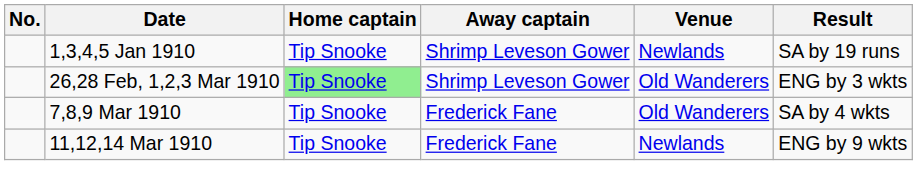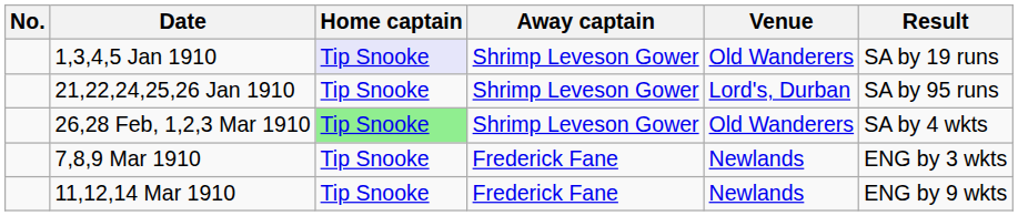1,3,4,5 Jan 1910 | Home captain: no background -> lavender background
1,3,4,5 Jan 1910 | Venue: Newlands -> Old Wanderers
+ row: 21,22,24,25,26 Jan 1910 | Tip Snooke | Shrimp Leveson Gower | Lord's, Durban | SA by 95 runs
26,28 Feb, 1,2,3 Mar 1910 | Result: ENG by 3 wkts -> SA by 4 wkts
7,8,9 Mar 1910 | Venue: Old Wanderers -> Newlands
7,8,9 Mar 1910 | Result: SA by 4 wkts -> ENG by 3 wkts
